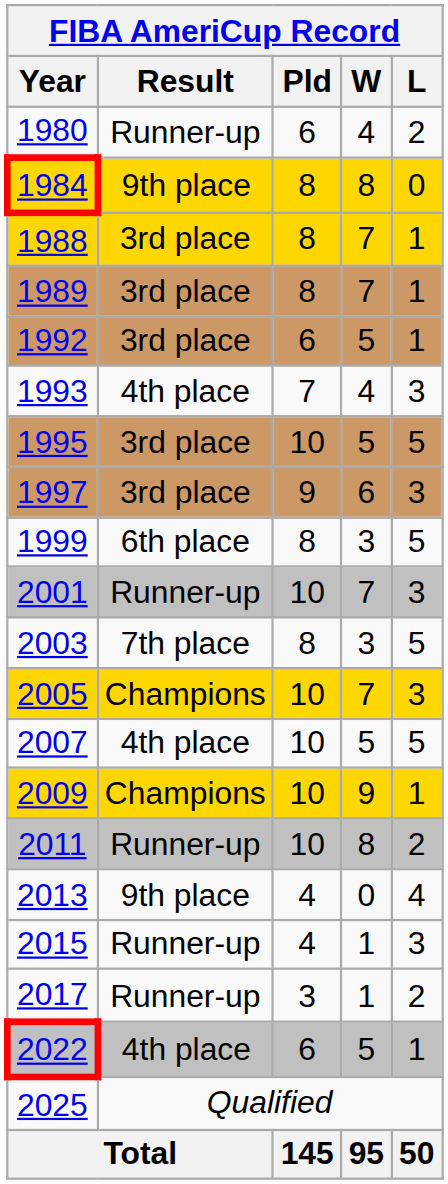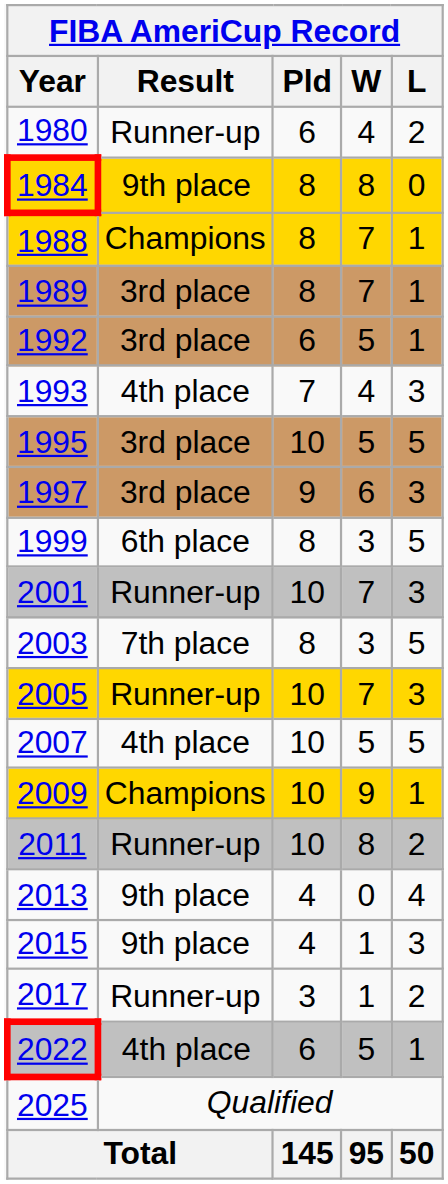1988 | Result: 3rd place -> Champions
2005 | Result: Champions -> Runner-up
2015 | Result: Runner-up -> 9th place
